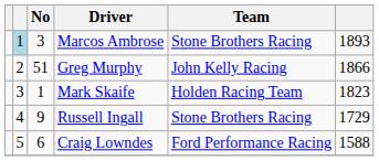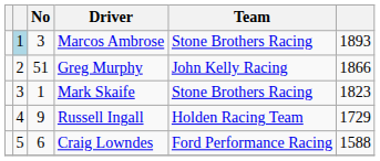Mark Skaife | Team: Holden Racing Team -> Stone Brothers Racing
Russell Ingall | Team: Stone Brothers Racing -> Holden Racing Team
